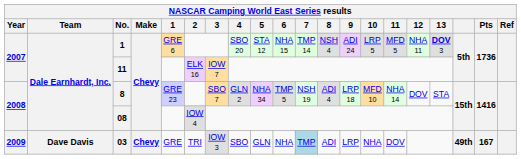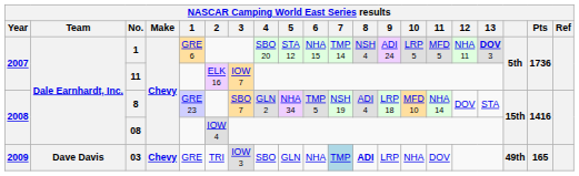03 | 8: normal -> bold
03 | Pts: 167 -> 165
